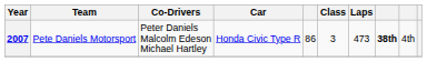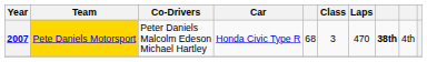2007 | Team: no background -> gold background
2007 | column 5: 86 -> 68
2007 | Laps: 473 -> 470
